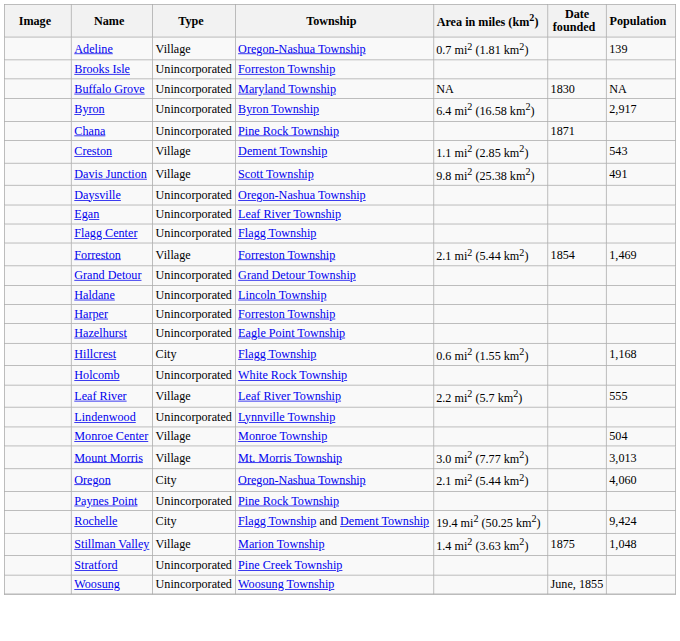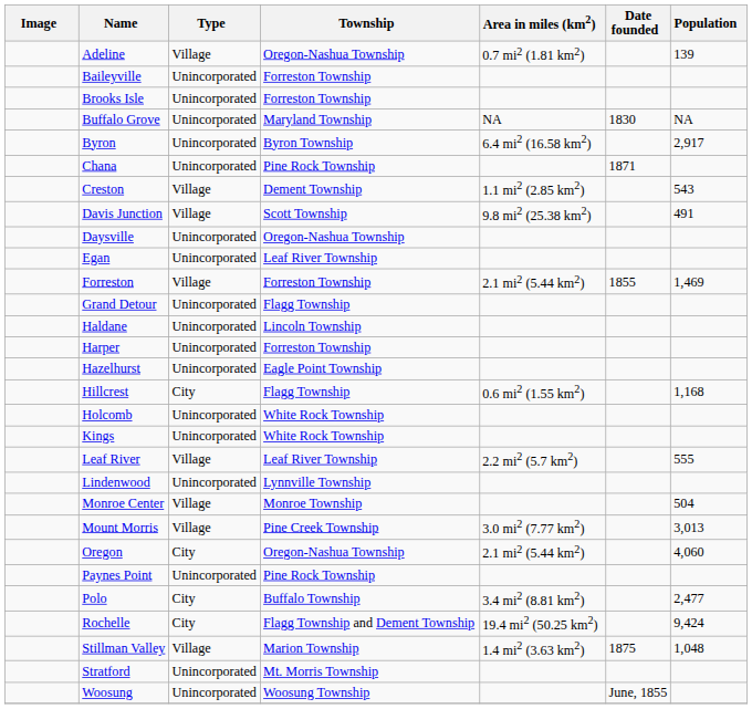+ row: Baileyville | Unincorporated | Forreston Township
- row: Flagg Center | Unincorporated | Flagg Township
Forreston | Date founded: 1854 -> 1855
Grand Detour | Township: Grand Detour Township -> Flagg Township
+ row: Kings | Unincorporated | White Rock Township
Mount Morris | Township: Mt. Morris Township -> Pine Creek Township
+ row: Polo | City | Buffalo Township | 3.4 mi2 (8.81 km2) | 2,477
Stratford | Township: Pine Creek Township -> Mt. Morris Township
